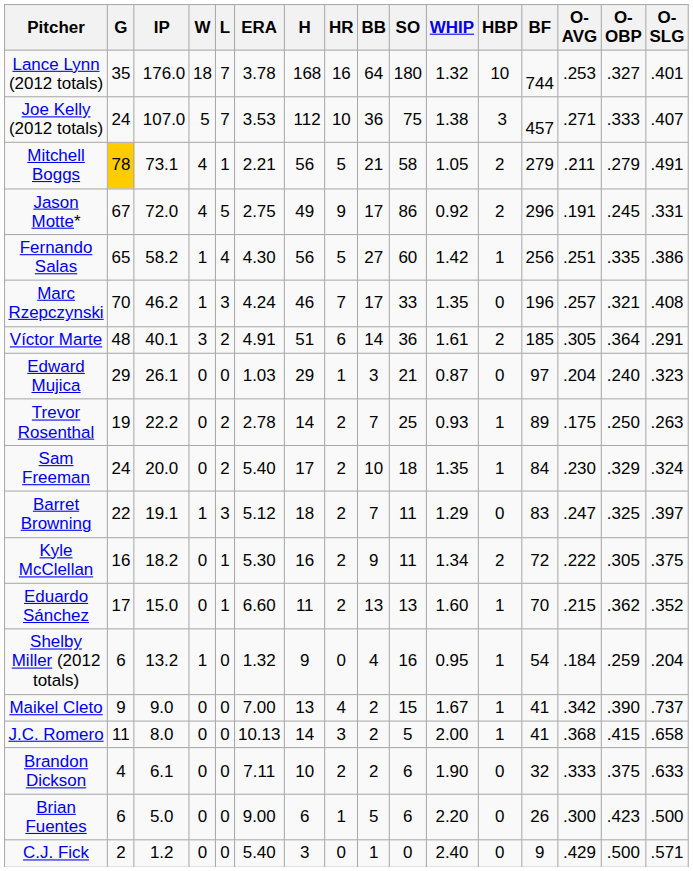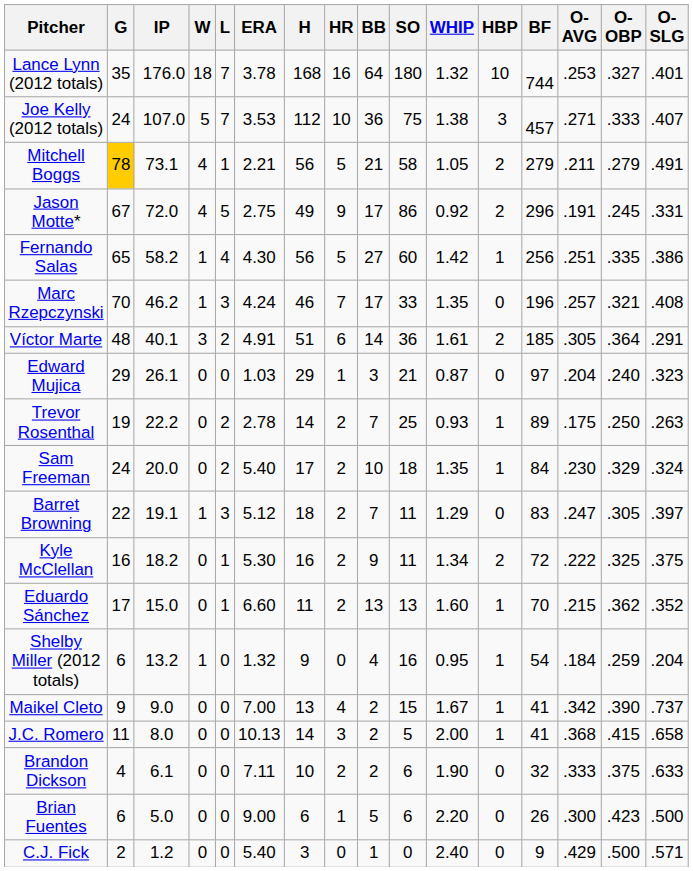Barret Browning | O-OBP: .325 -> .305
Kyle McClellan | O-OBP: .305 -> .325
